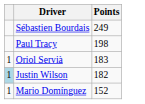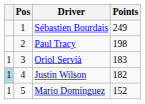+ column: Pos | 1 | 2 | 3 | 4 | 5
